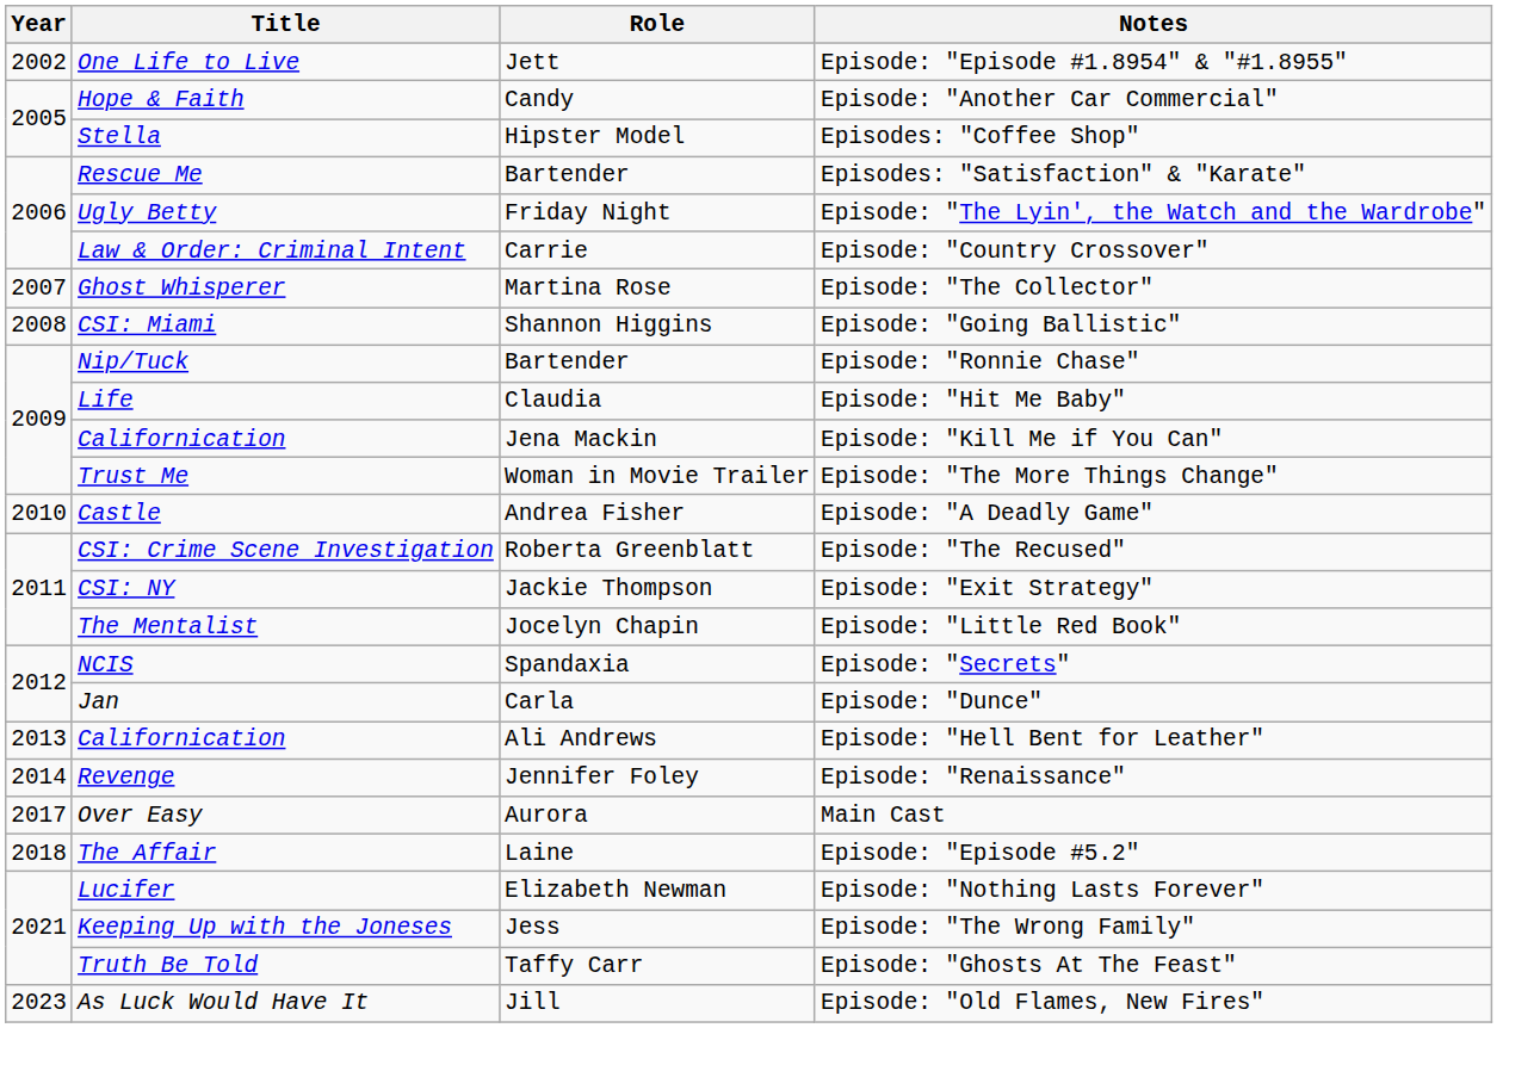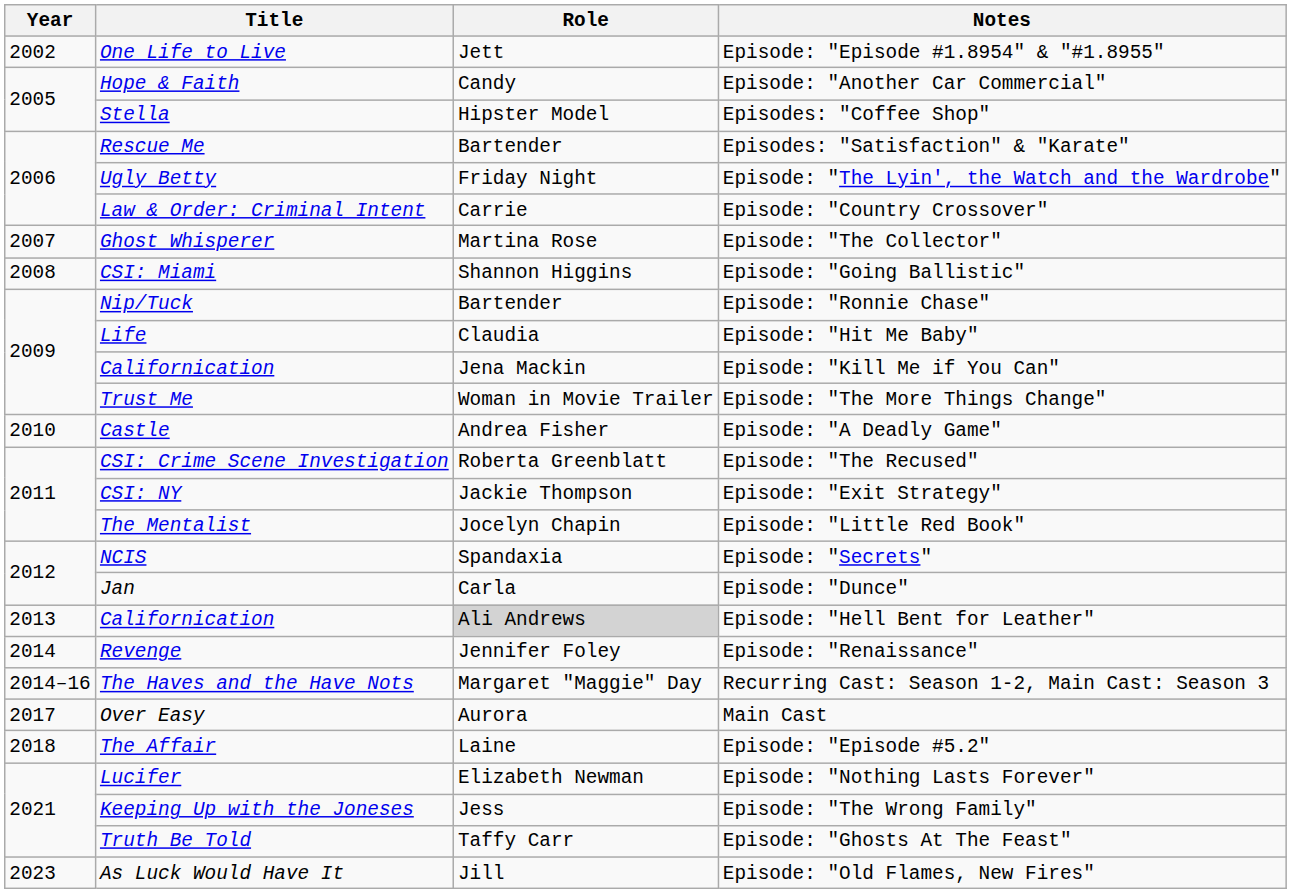Episode: "Hell Bent for Leather" | Role: no background -> lightgrey background
+ row: 2014–16 | The Haves and the Have Nots | Margaret "Maggie" Day | Recurring Cast: Season 1-2, Main Cast: Season 3
